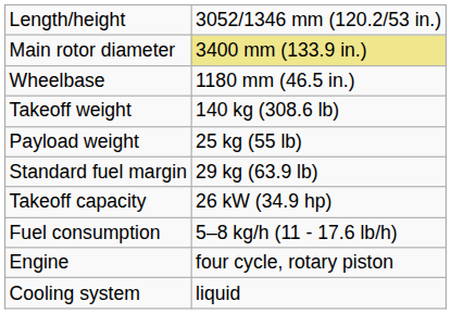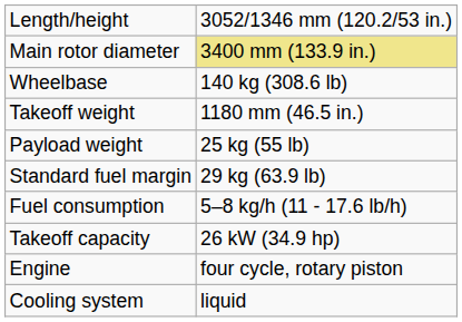Wheelbase | column 2: 1180 mm (46.5 in.) -> 140 kg (308.6 lb)
Takeoff weight | column 2: 140 kg (308.6 lb) -> 1180 mm (46.5 in.)
rows swapped: Takeoff capacity <-> Fuel consumption
